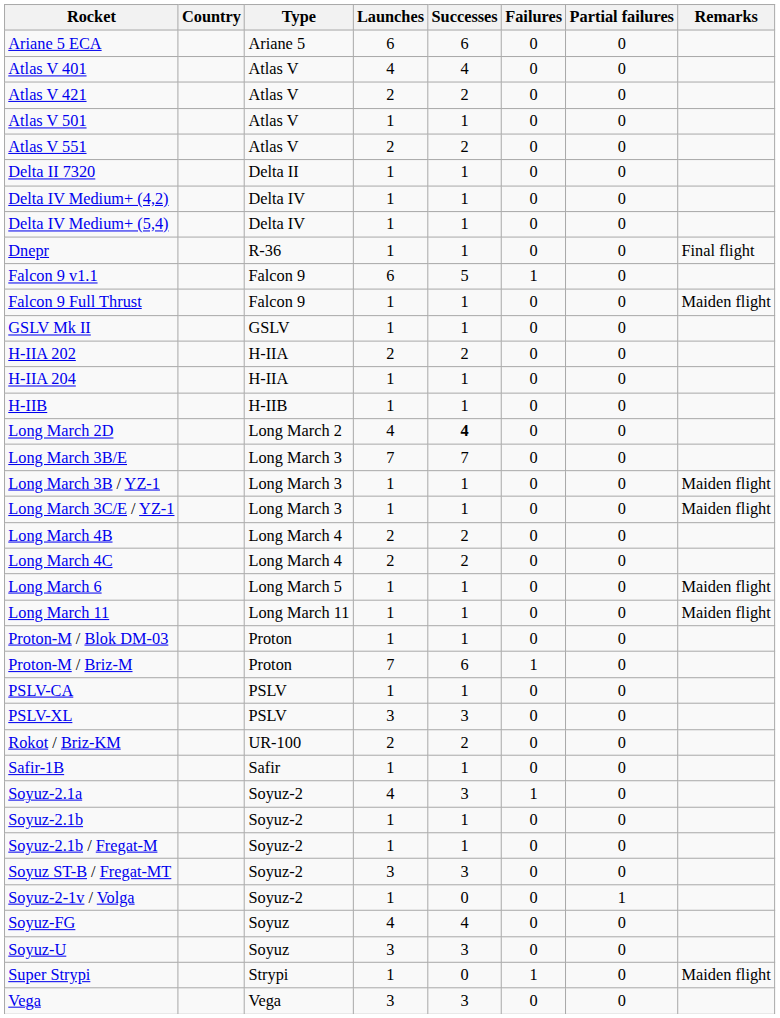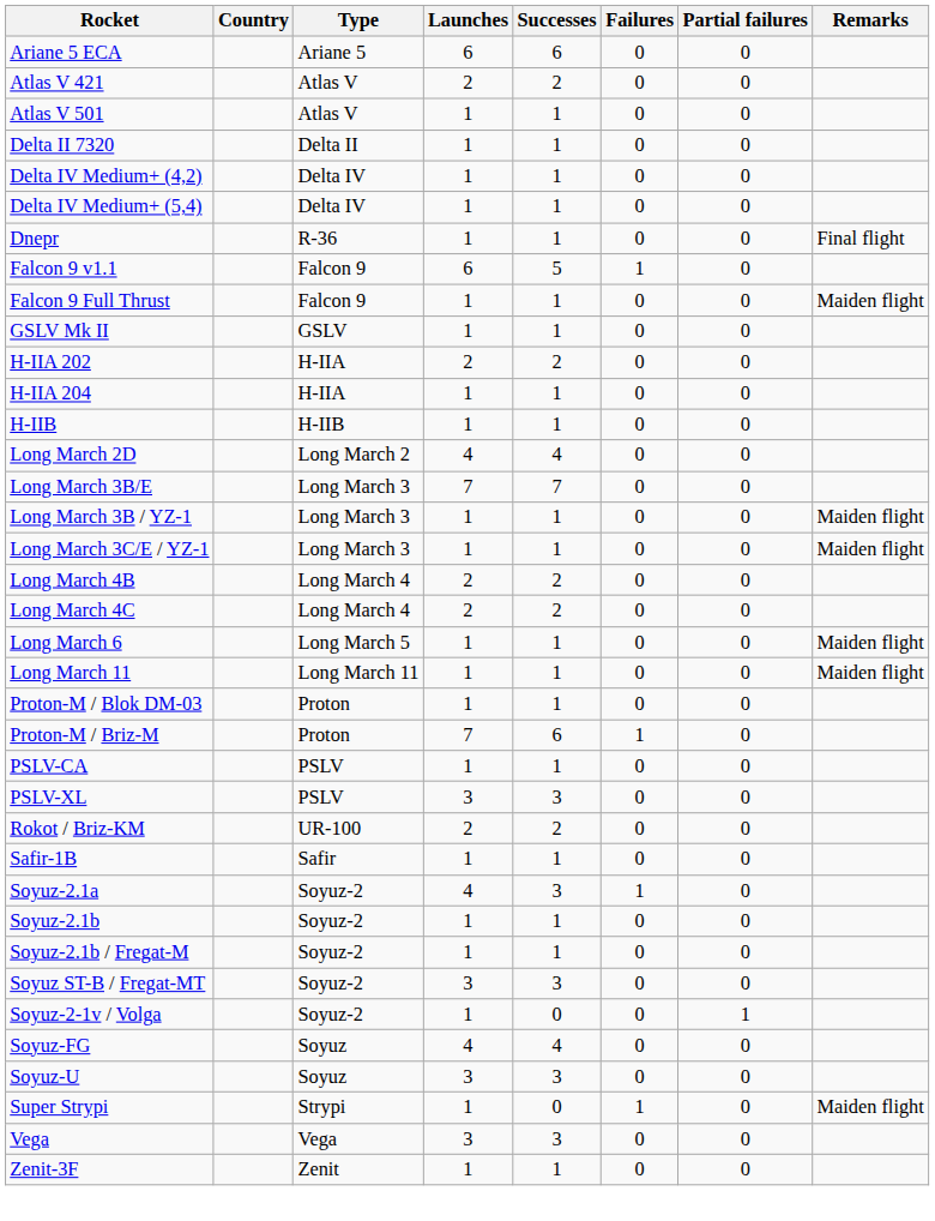- row: Atlas V 401 | Atlas V | 4 | 4 | 0 | 0
- row: Atlas V 551 | Atlas V | 2 | 2 | 0 | 0
Long March 2D | Successes: bold -> normal
+ row: Zenit-3F | Zenit | 1 | 1 | 0 | 0
